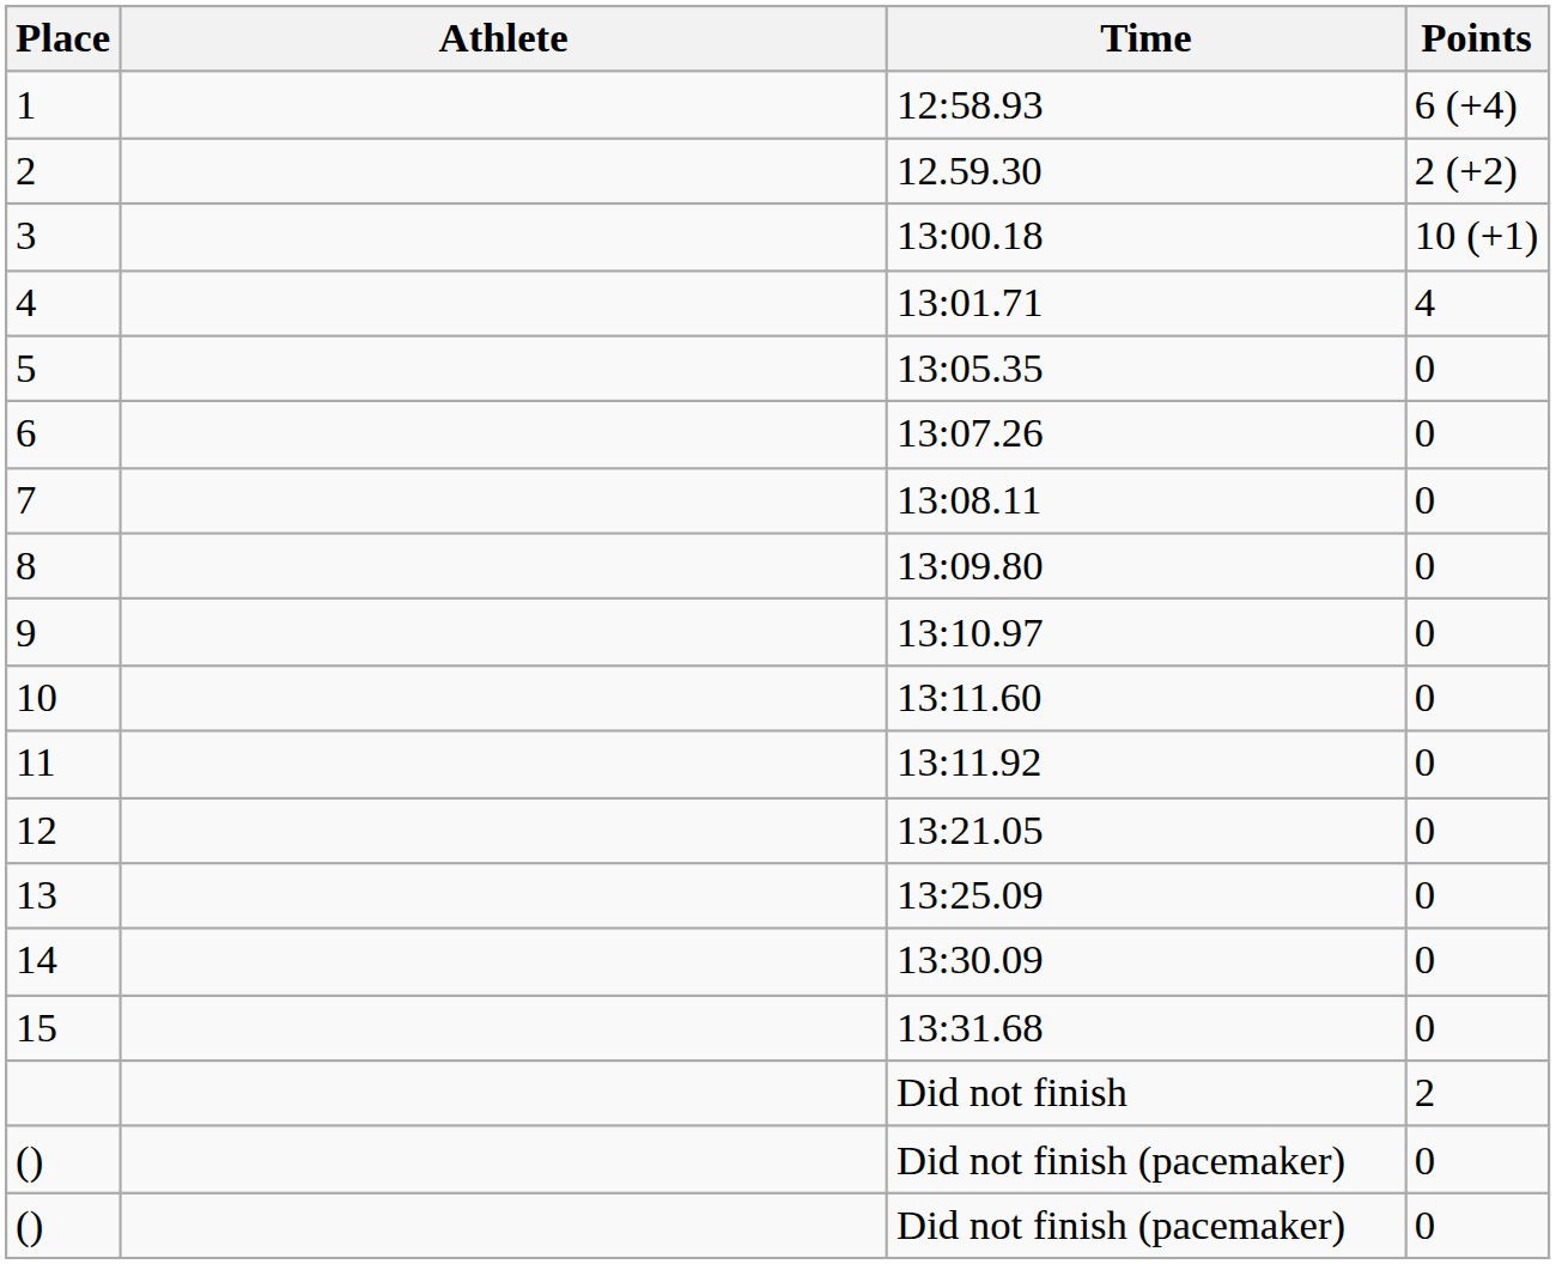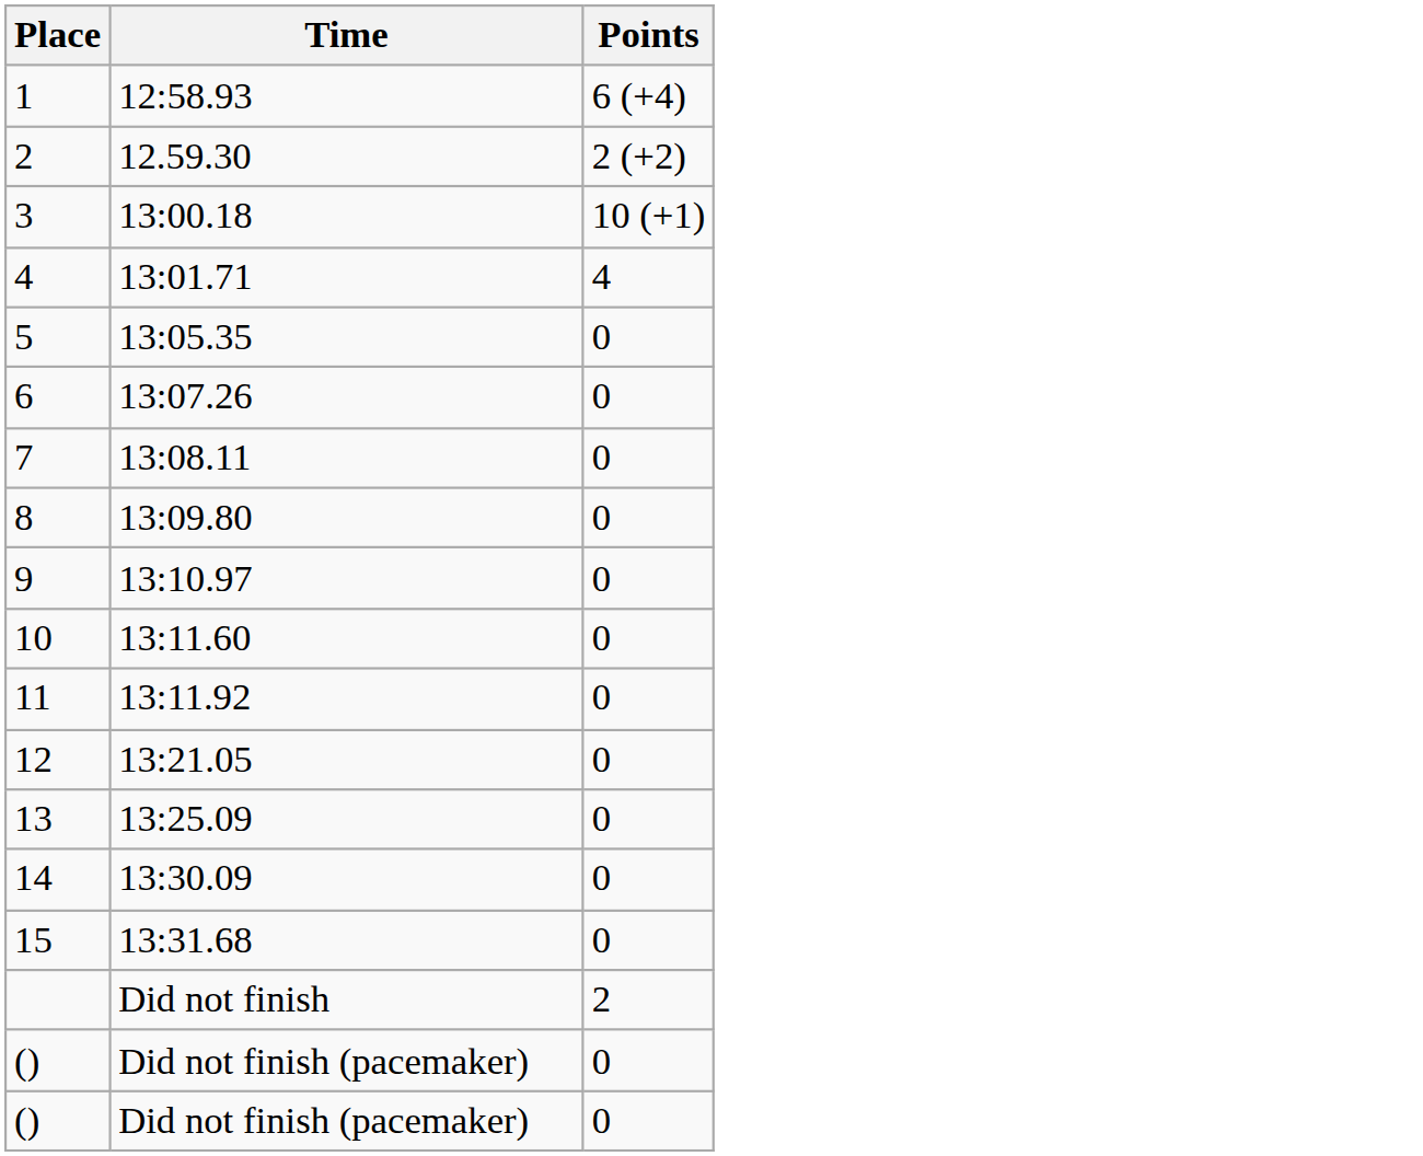- column: Athlete
